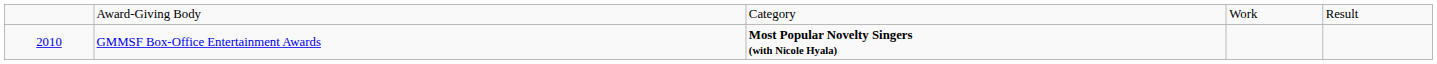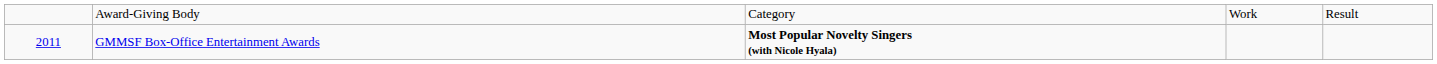GMMSF Box-Office Entertainment Awards | column 1: 2010 -> 2011
